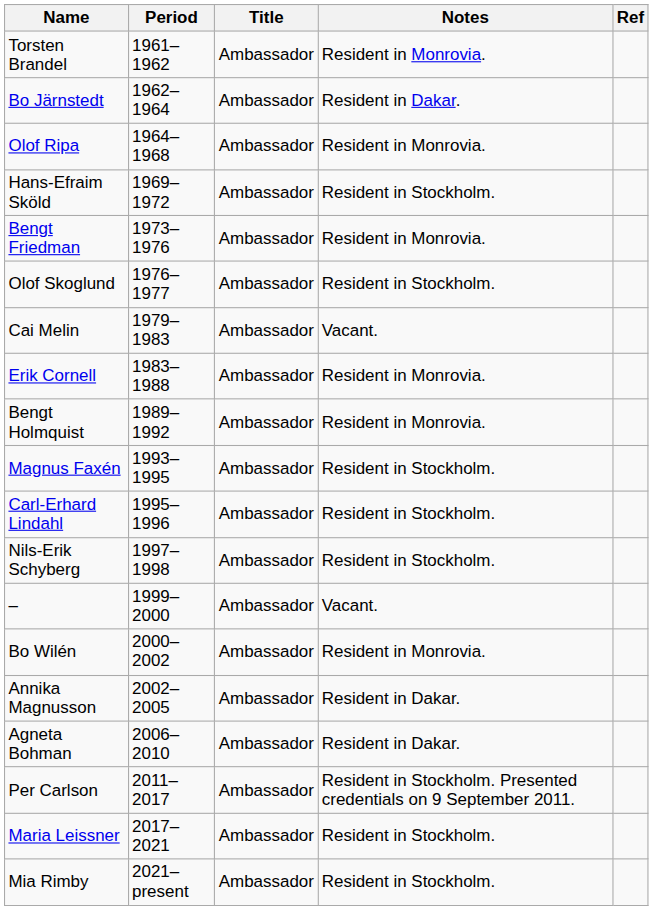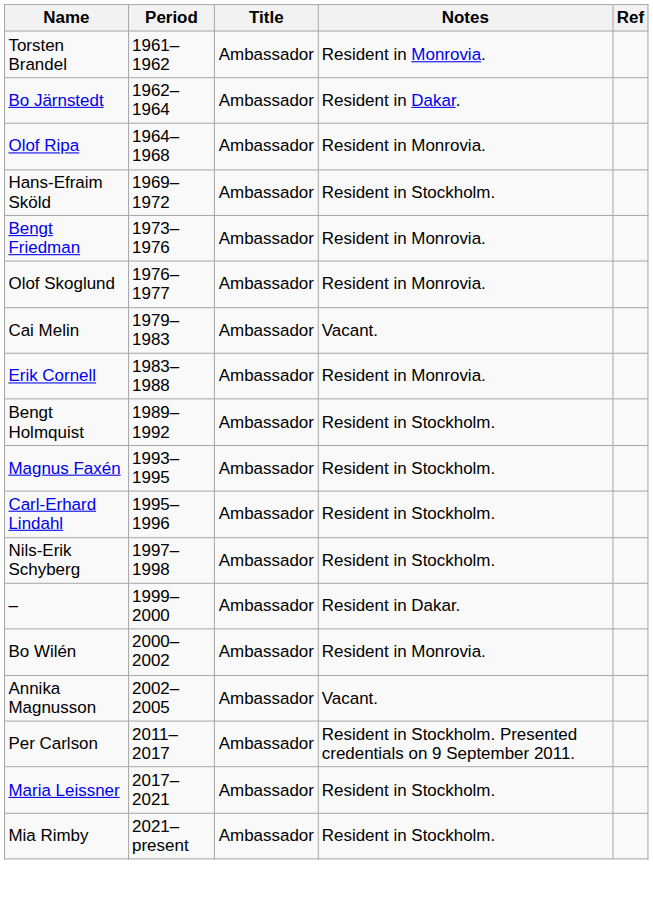Olof Skoglund | Notes: Resident in Stockholm. -> Resident in Monrovia.
Bengt Holmquist | Notes: Resident in Monrovia. -> Resident in Stockholm.
– | Notes: Vacant. -> Resident in Dakar.
Annika Magnusson | Notes: Resident in Dakar. -> Vacant.
- row: Agneta Bohman | 2006–2010 | Ambassador | Resident in Dakar.
